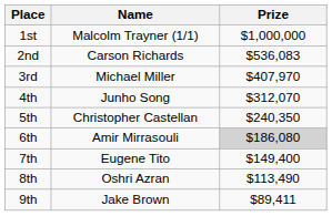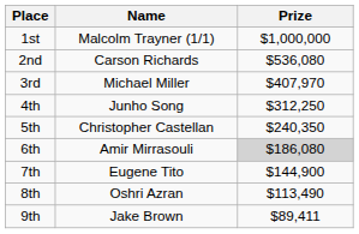2nd | Prize: $536,083 -> $536,080
4th | Prize: $312,070 -> $312,250
7th | Prize: $149,400 -> $144,900
